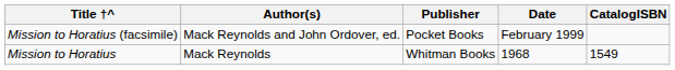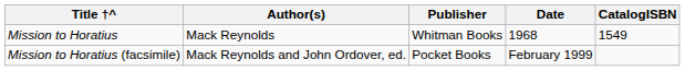rows swapped: Mission to Horatius <-> Mission to Horatius (facsimile)
